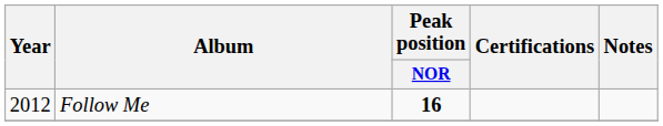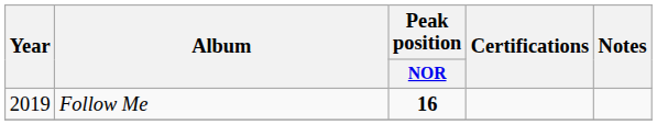Follow Me | Year: 2012 -> 2019
